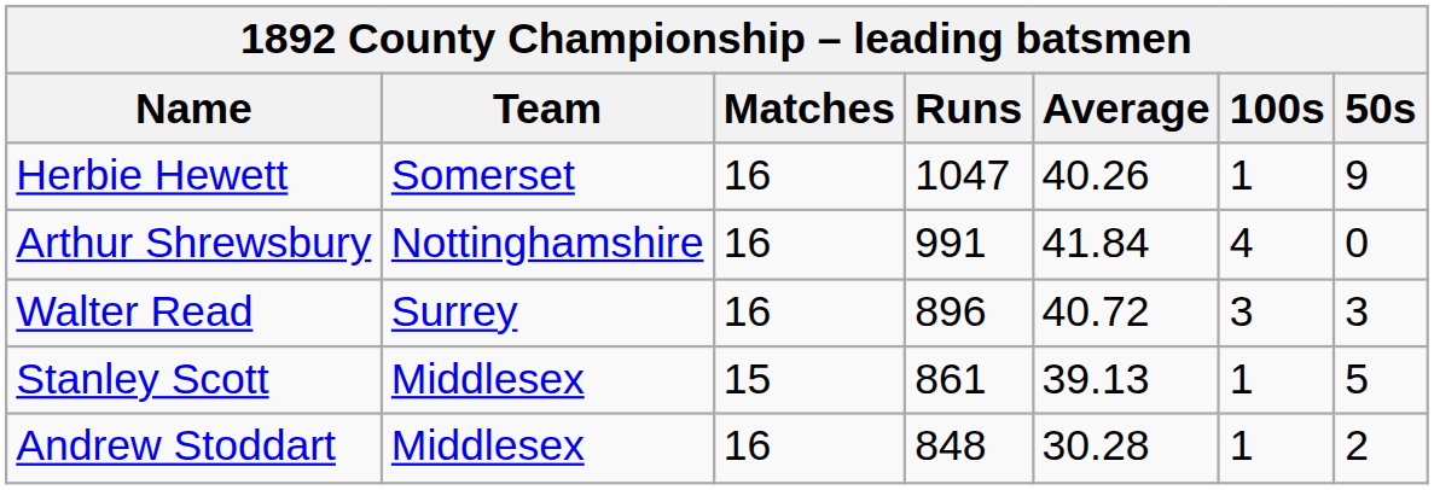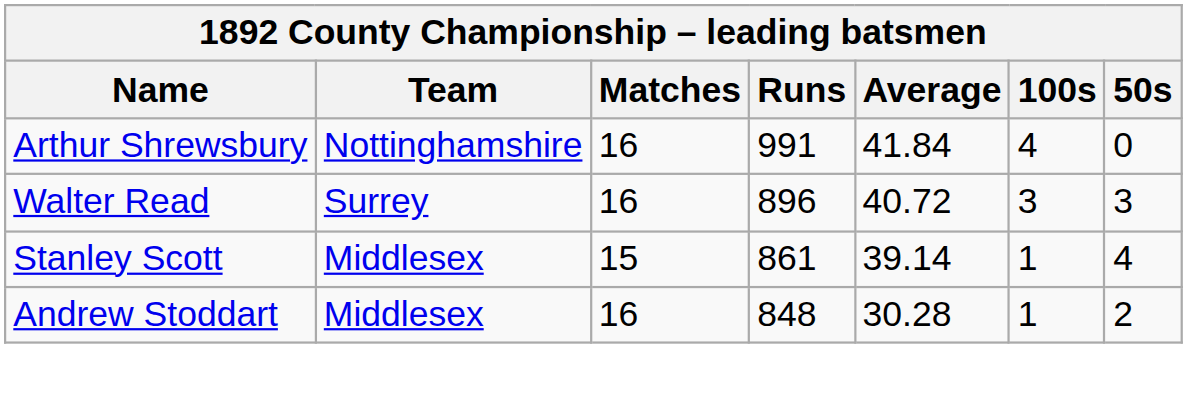- row: Herbie Hewett | Somerset | 16 | 1047 | 40.26 | 1 | 9
Stanley Scott | Average: 39.13 -> 39.14
Stanley Scott | 50s: 5 -> 4
